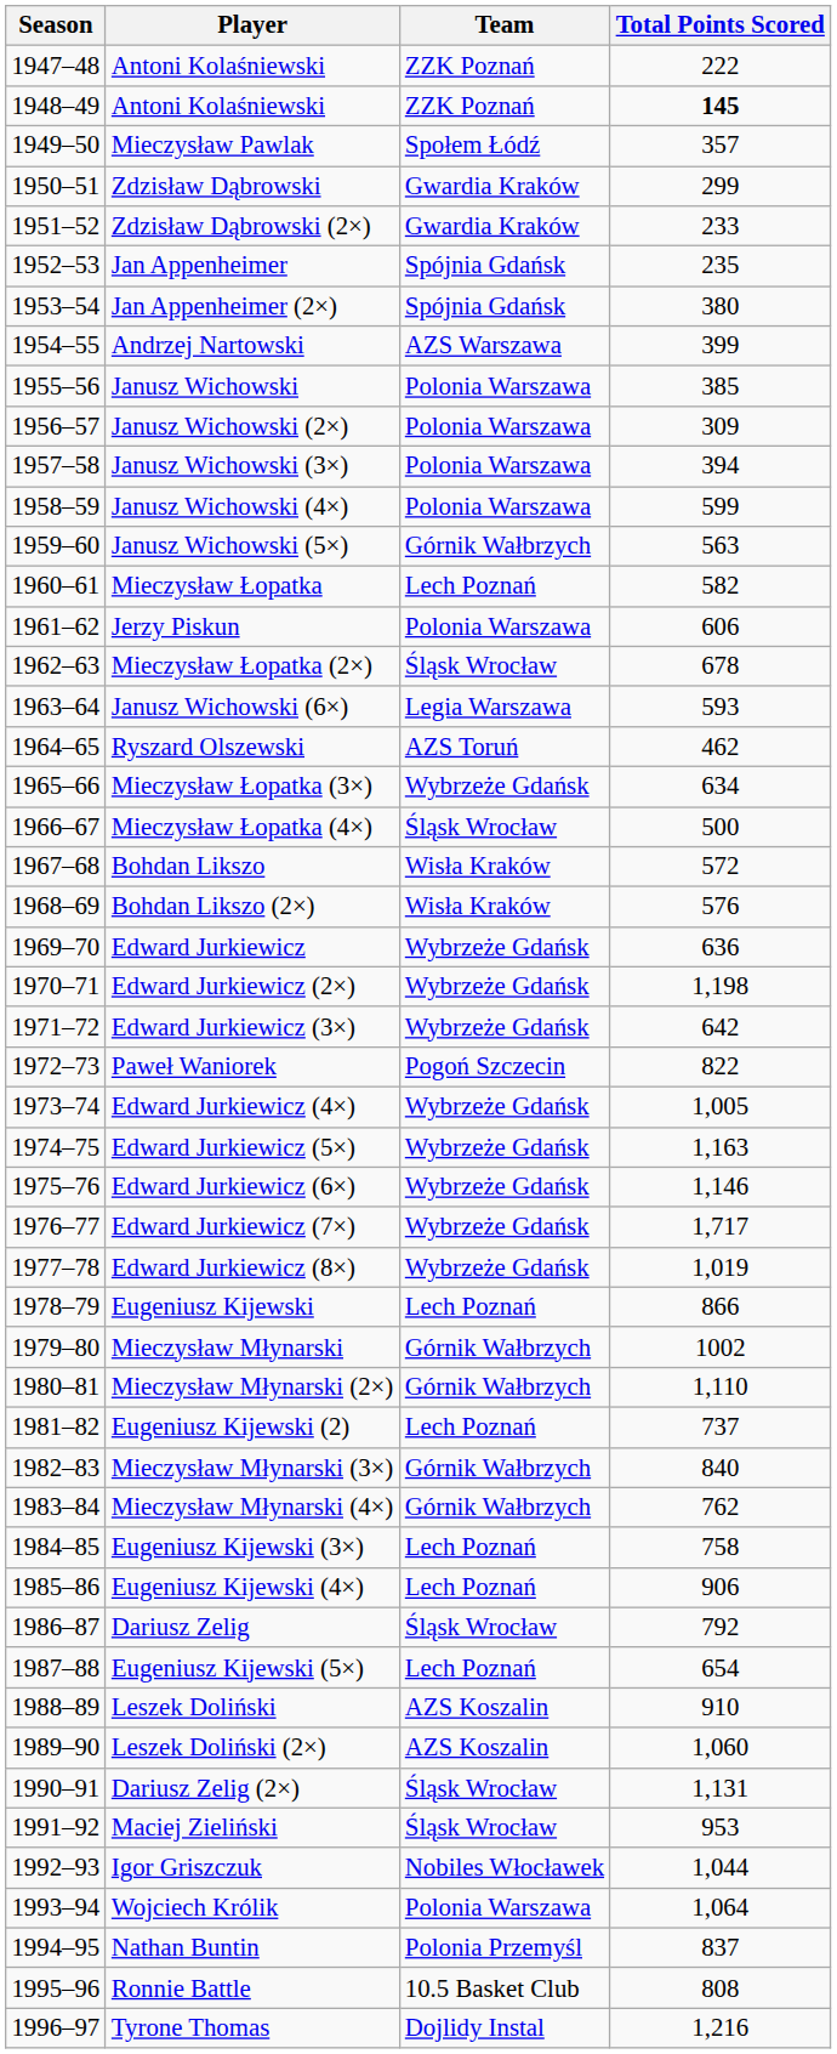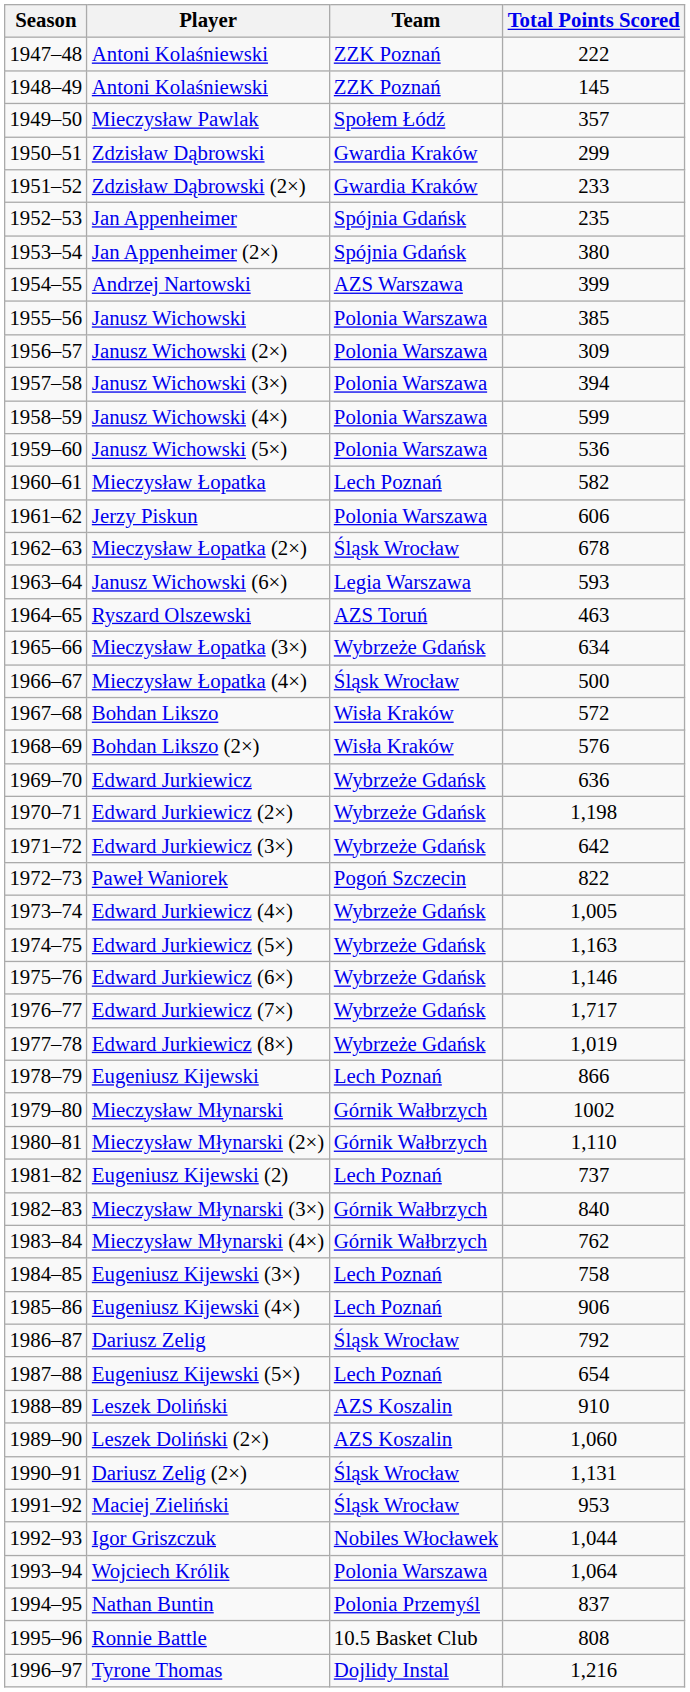1948–49 / Antoni Kolaśniewski | Total Points Scored: bold -> normal
Janusz Wichowski (5×) | Team: Górnik Wałbrzych -> Polonia Warszawa
Janusz Wichowski (5×) | Total Points Scored: 563 -> 536
Ryszard Olszewski | Total Points Scored: 462 -> 463
